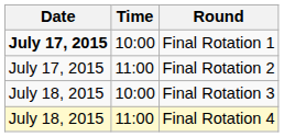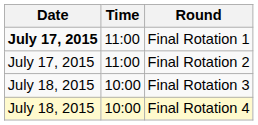Final Rotation 1 | Time: 10:00 -> 11:00
Final Rotation 4 | Time: 11:00 -> 10:00
